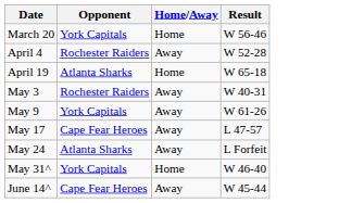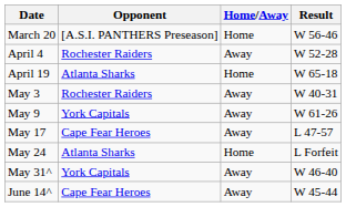March 20 | Opponent: York Capitals -> [A.S.I. PANTHERS Preseason]
May 24 | Home/Away: Away -> Home
May 31^ | Home/Away: Home -> Away
